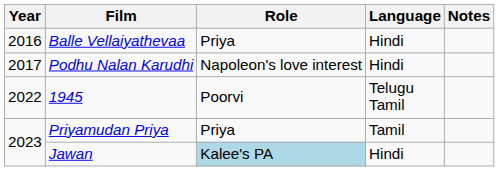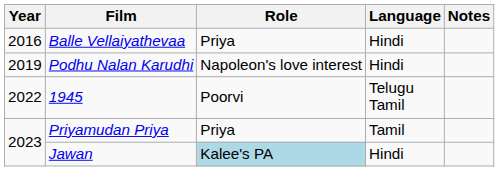Podhu Nalan Karudhi | Year: 2017 -> 2019
